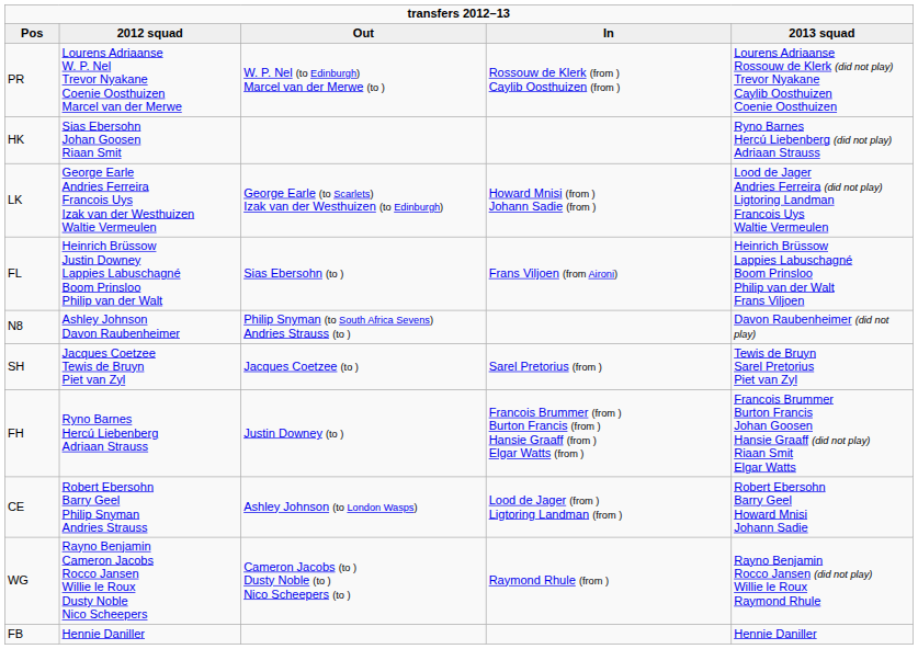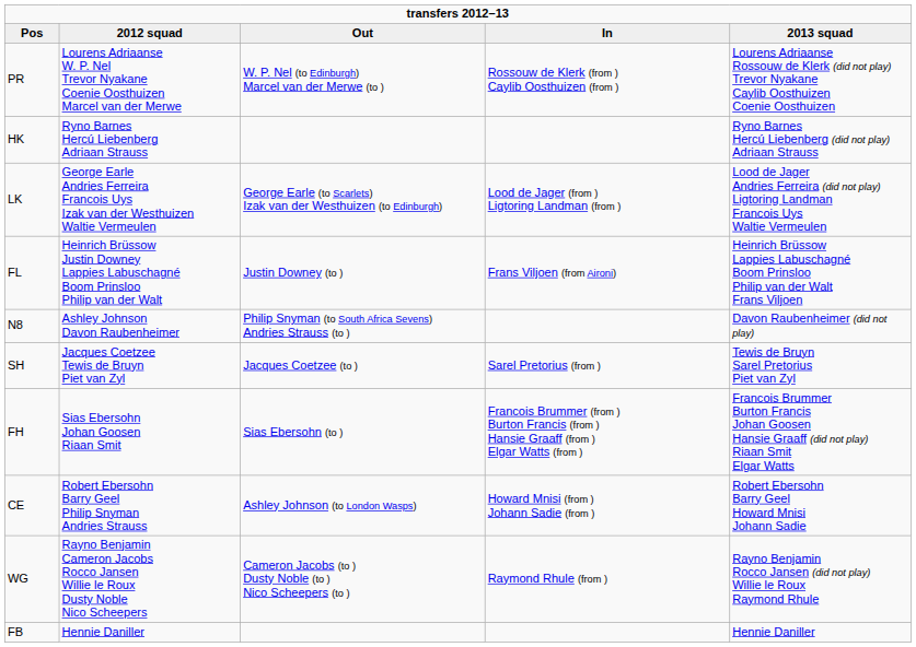HK | 2012 squad: Sias Ebersohn Johan Goosen Riaan Smit -> Ryno Barnes Hercú Liebenberg Adriaan Strauss
LK | In: Howard Mnisi (from ) Johann Sadie (from ) -> Lood de Jager (from ) Ligtoring Landman (from )
FL | Out: Sias Ebersohn (to ) -> Justin Downey (to )
FH | 2012 squad: Ryno Barnes Hercú Liebenberg Adriaan Strauss -> Sias Ebersohn Johan Goosen Riaan Smit
FH | Out: Justin Downey (to ) -> Sias Ebersohn (to )
CE | In: Lood de Jager (from ) Ligtoring Landman (from ) -> Howard Mnisi (from ) Johann Sadie (from )
